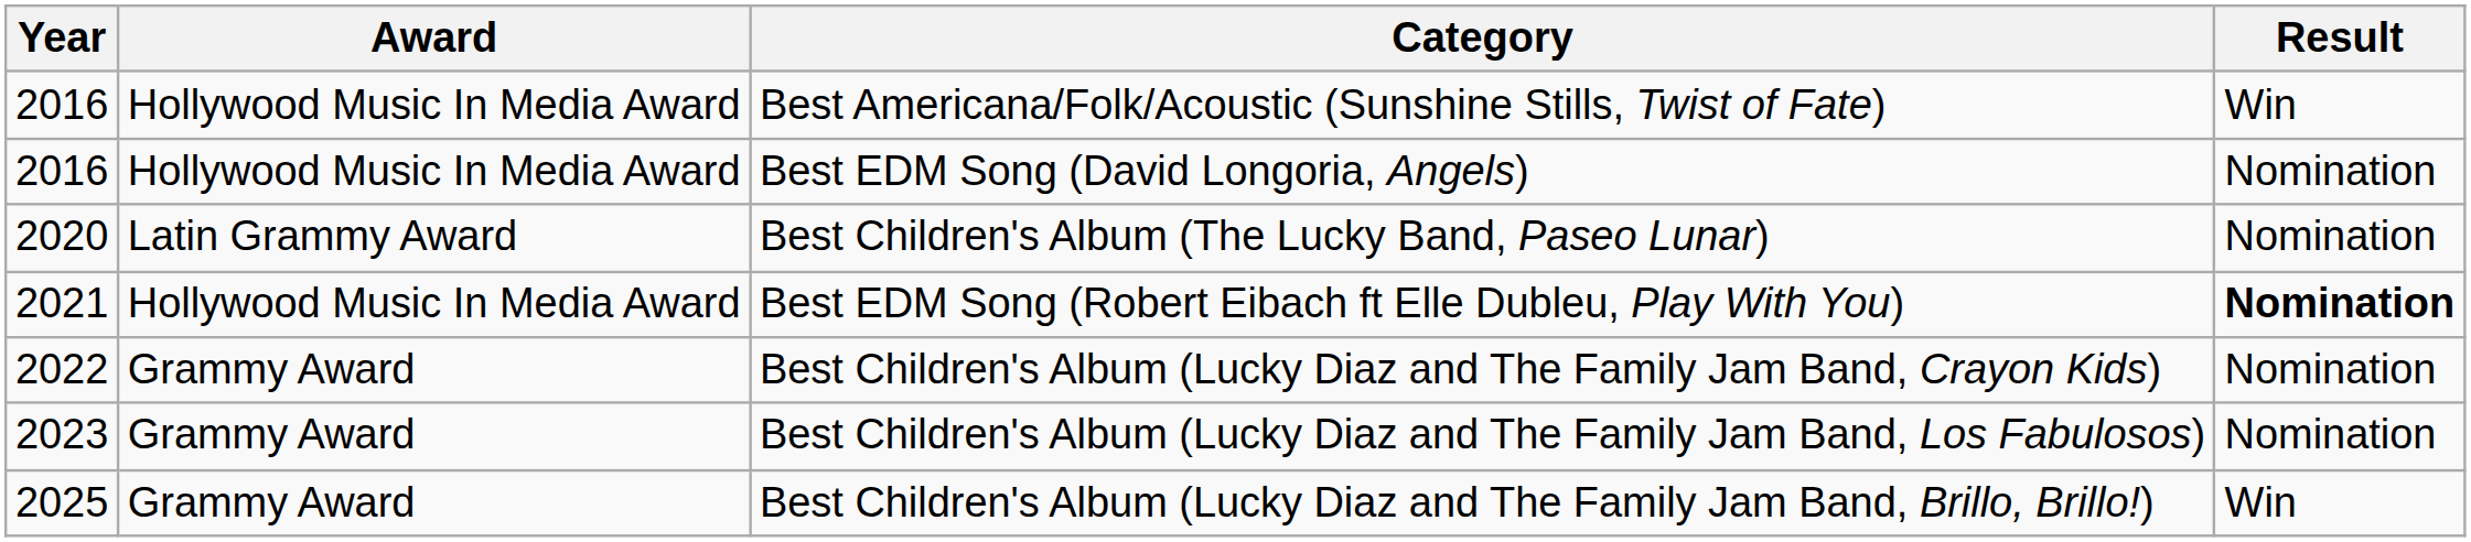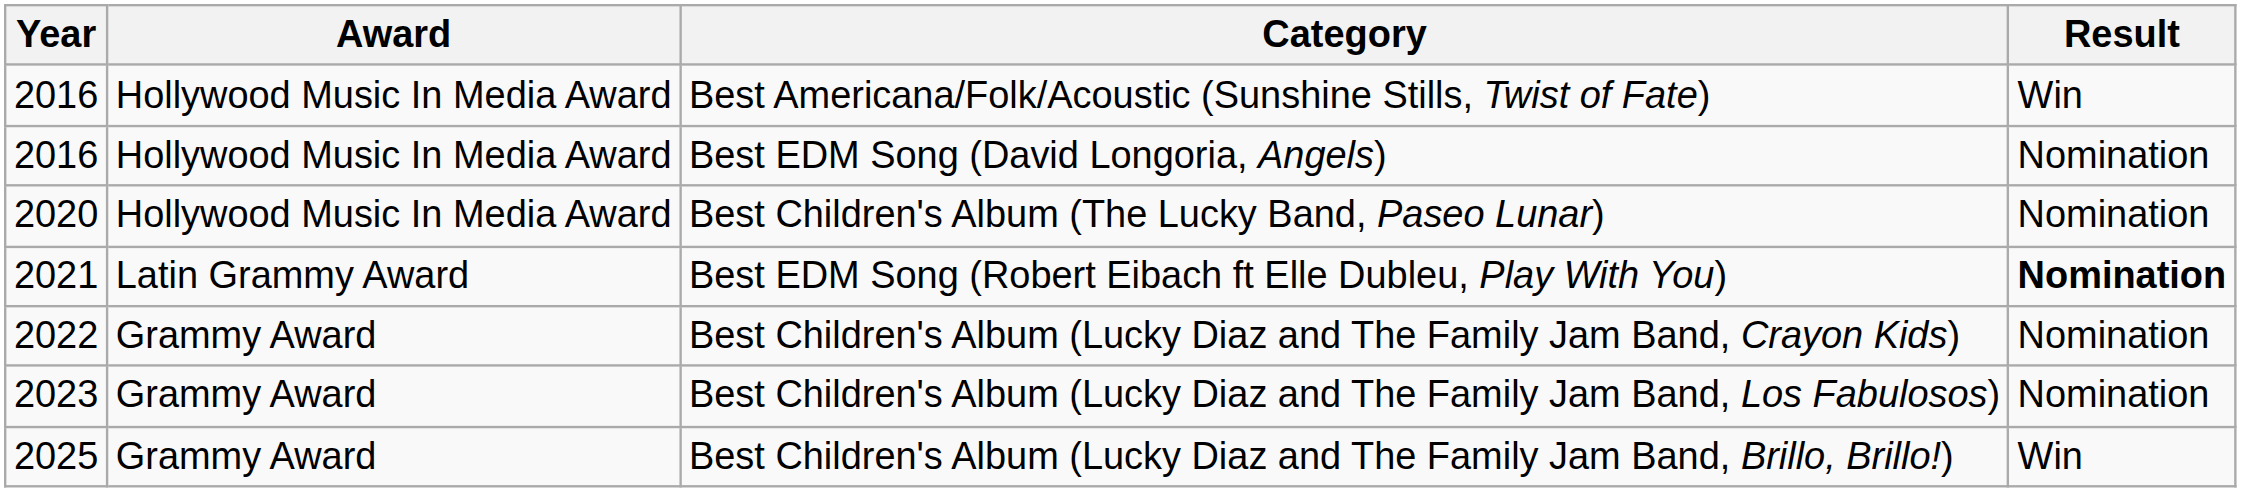Best Children's Album (The Lucky Band, Paseo Lunar) | Award: Latin Grammy Award -> Hollywood Music In Media Award
Best EDM Song (Robert Eibach ft Elle Dubleu, Play With You) | Award: Hollywood Music In Media Award -> Latin Grammy Award
